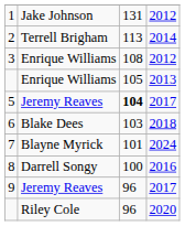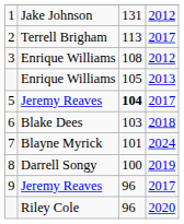2 | column 4: 2014 -> 2017
8 | column 4: 2016 -> 2019
